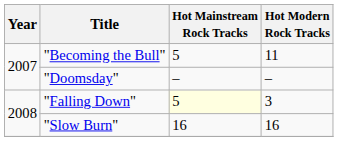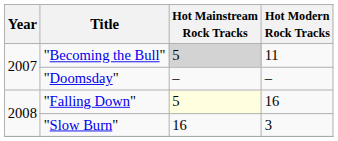"Becoming the Bull" | Hot Mainstream Rock Tracks: no background -> lightgrey background
"Falling Down" | Hot Modern Rock Tracks: 3 -> 16
"Slow Burn" | Hot Modern Rock Tracks: 16 -> 3
